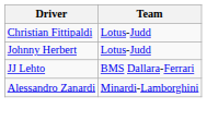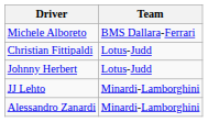+ row: Michele Alboreto | BMS Dallara-Ferrari
JJ Lehto | Team: BMS Dallara-Ferrari -> Minardi-Lamborghini
